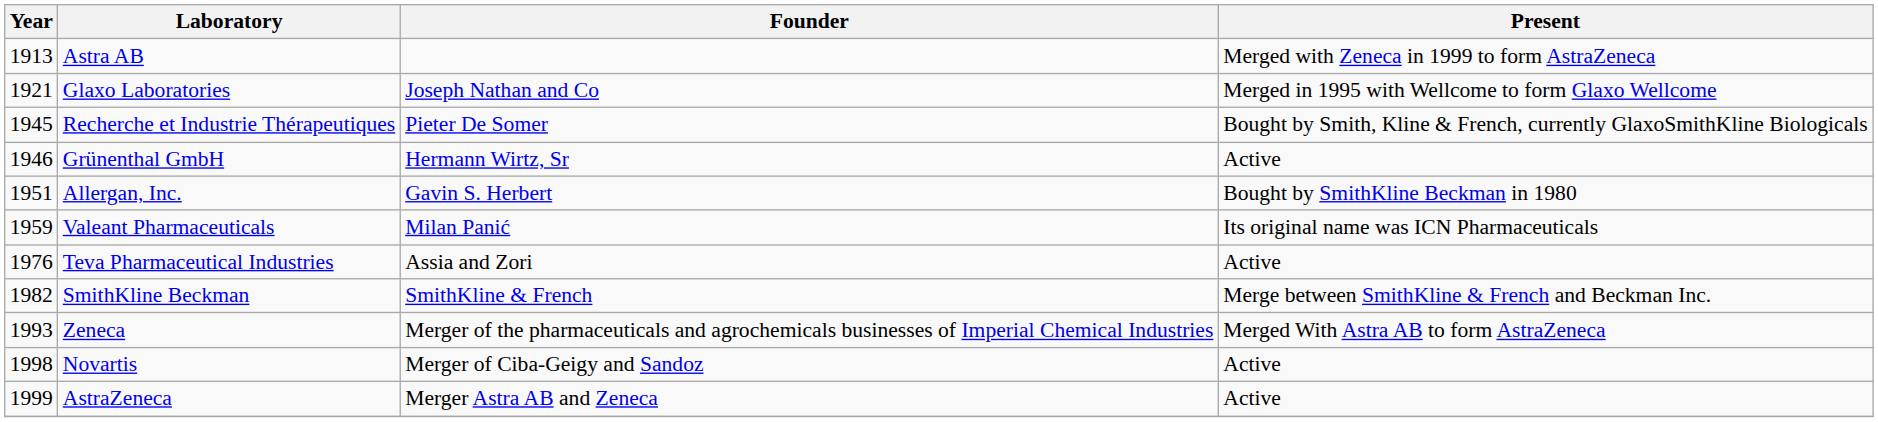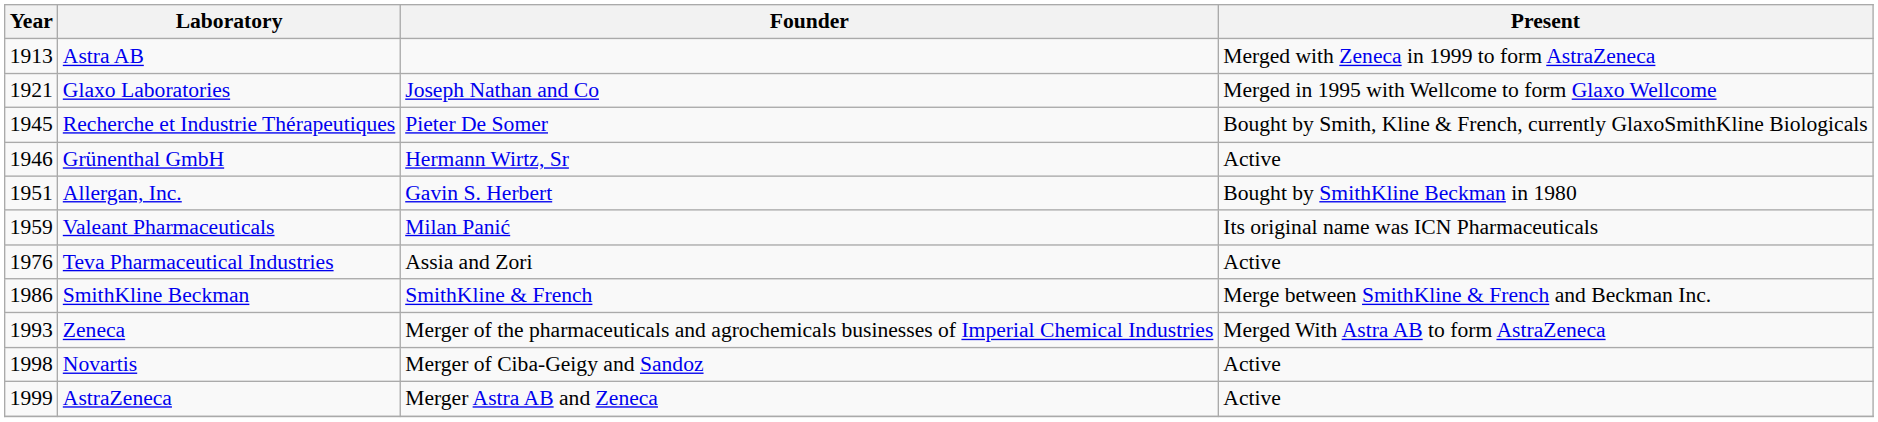SmithKline Beckman | Year: 1982 -> 1986
